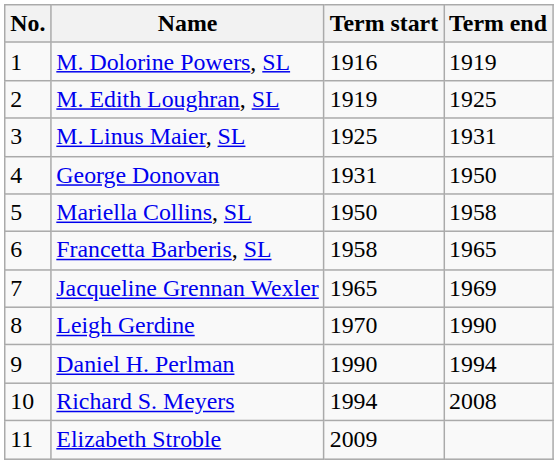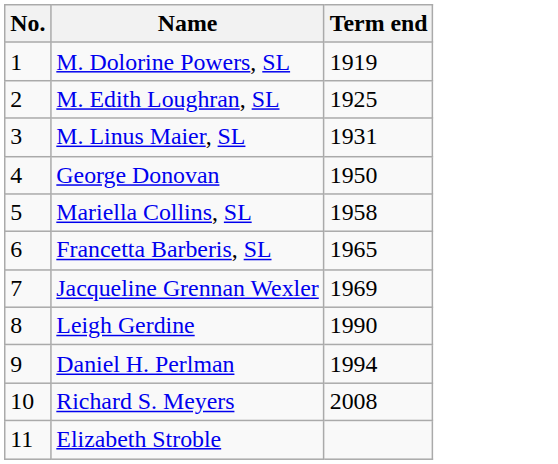- column: Term start | 1916 | 1919 | 1925 | 1931 | 1950 | 1958 | 1965 | 1970 | 1990 | 1994 | 2009
